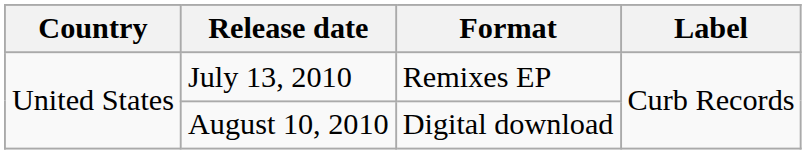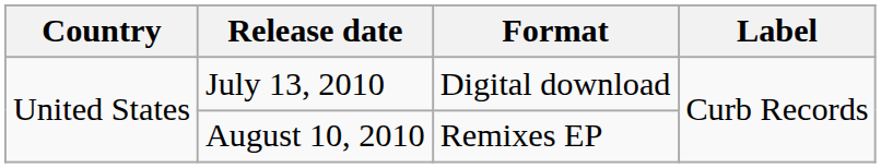July 13, 2010 | Format: Remixes EP -> Digital download
August 10, 2010 | Format: Digital download -> Remixes EP
